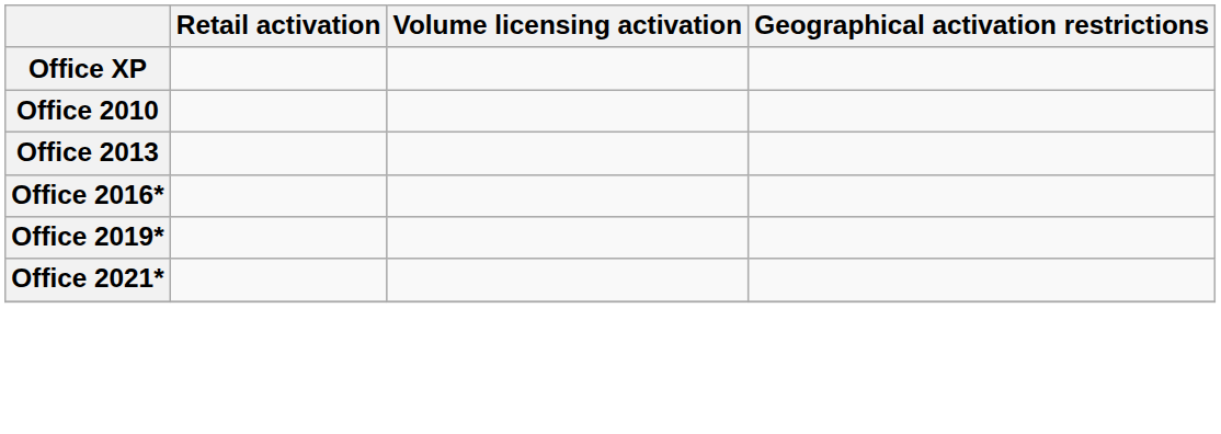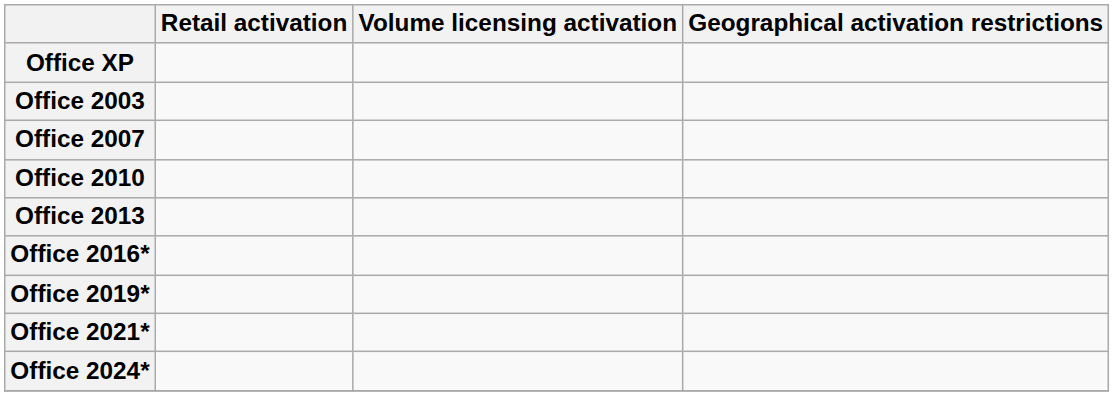+ row: Office 2003
+ row: Office 2007
+ row: Office 2024*
